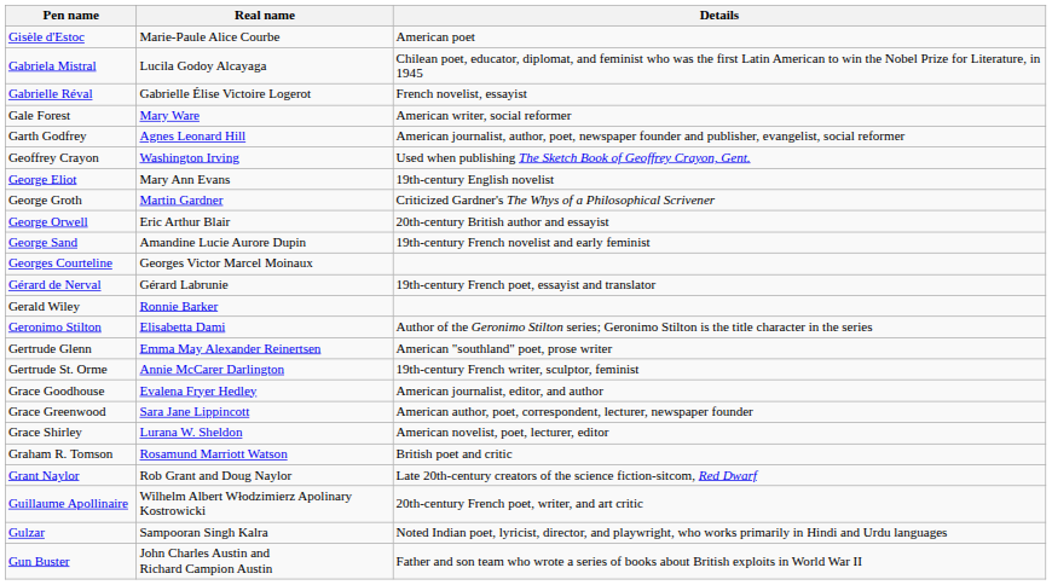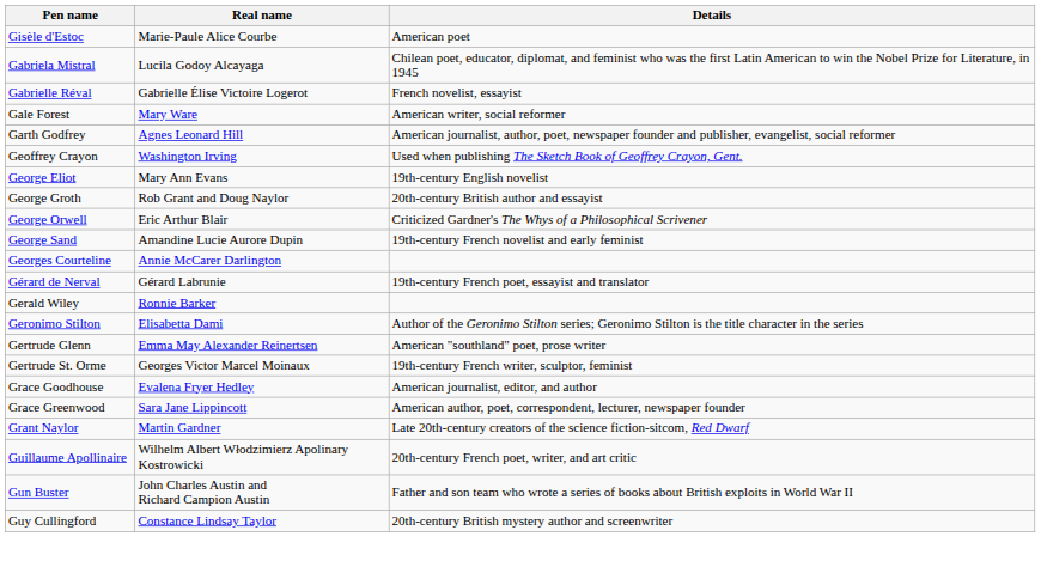George Groth | Real name: Martin Gardner -> Rob Grant and Doug Naylor
George Groth | Details: Criticized Gardner's The Whys of a Philosophical Scrivener -> 20th-century British author and essayist
George Orwell | Details: 20th-century British author and essayist -> Criticized Gardner's The Whys of a Philosophical Scrivener
Georges Courteline | Real name: Georges Victor Marcel Moinaux -> Annie McCarer Darlington
Gertrude St. Orme | Real name: Annie McCarer Darlington -> Georges Victor Marcel Moinaux
- row: Grace Shirley | Lurana W. Sheldon | American novelist, poet, lecturer, editor
- row: Graham R. Tomson | Rosamund Marriott Watson | British poet and critic
Grant Naylor | Real name: Rob Grant and Doug Naylor -> Martin Gardner
- row: Gulzar | Sampooran Singh Kalra | Noted Indian poet, lyricist, director, and playwright, who works primarily in Hindi and Urdu languages
+ row: Guy Cullingford | Constance Lindsay Taylor | 20th-century British mystery author and screenwriter
